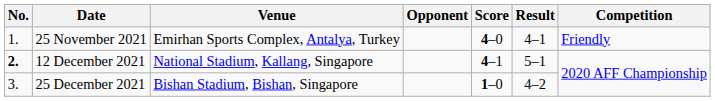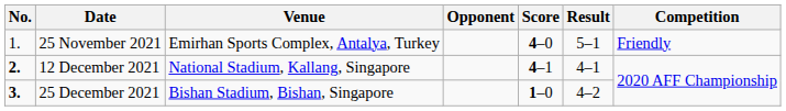25 November 2021 | Result: 4–1 -> 5–1
12 December 2021 | Result: 5–1 -> 4–1
25 December 2021 | No.: normal -> bold
